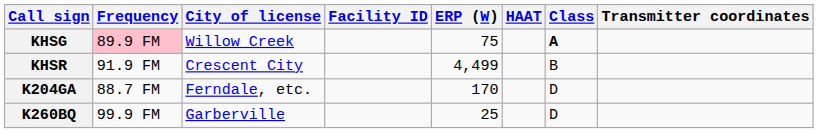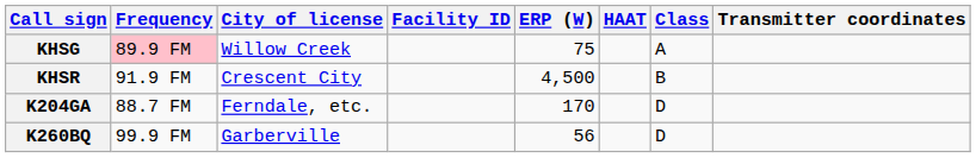KHSG | Class: bold -> normal
KHSR | ERP (W): 4,499 -> 4,500
K260BQ | ERP (W): 25 -> 56
